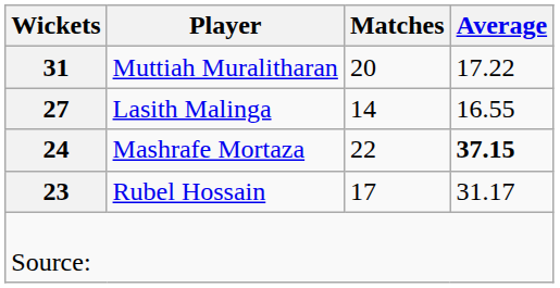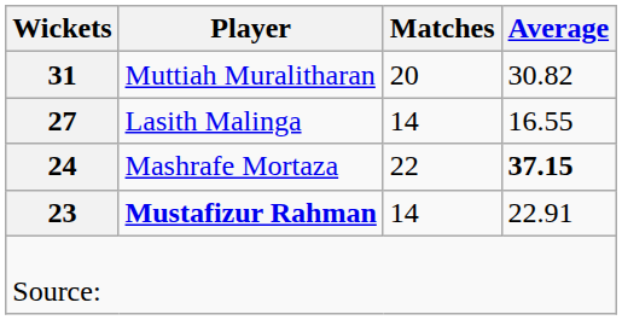Muttiah Muralitharan | Average: 17.22 -> 30.82
+ row: 23 | Mustafizur Rahman | 14 | 22.91
- row: 23 | Rubel Hossain | 17 | 31.17
